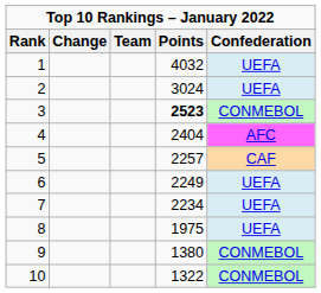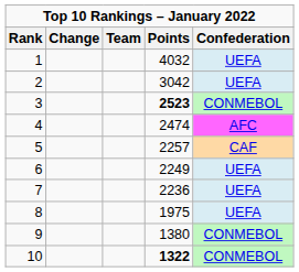2 | Points: 3024 -> 3042
4 | Points: 2404 -> 2474
7 | Points: 2234 -> 2236
10 | Points: normal -> bold
